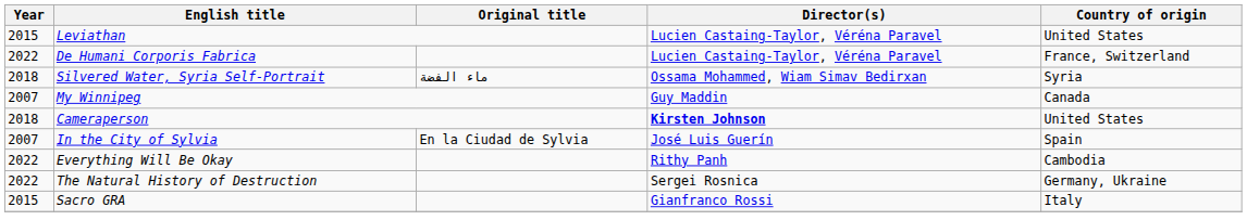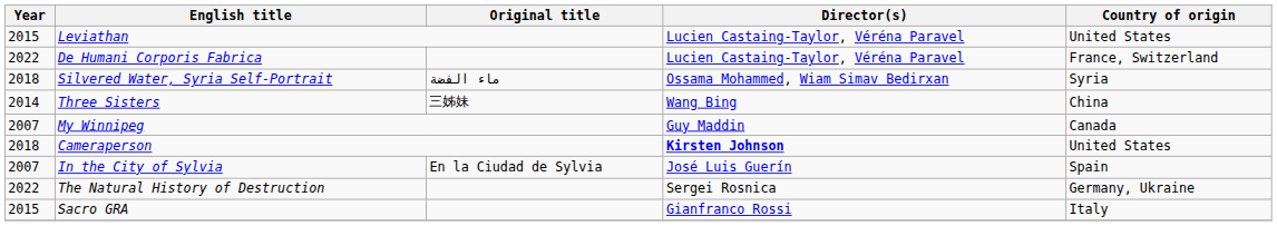+ row: 2014 | Three Sisters | 三姊妹 | Wang Bing | China
- row: 2022 | Everything Will Be Okay | Rithy Panh | Cambodia
